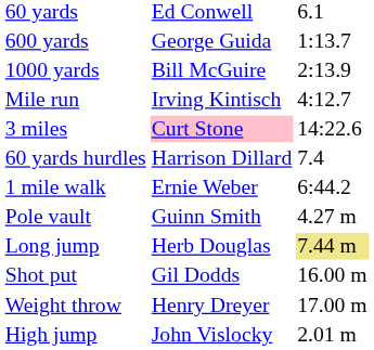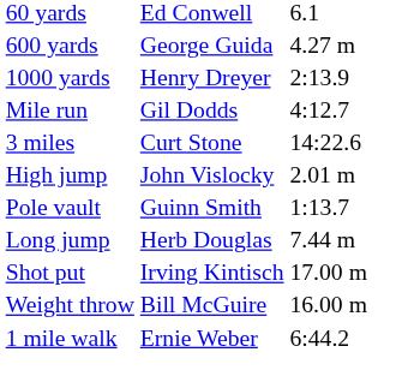600 yards | column 3: 1:13.7 -> 4.27 m
1000 yards | column 2: Bill McGuire -> Henry Dreyer
Mile run | column 2: Irving Kintisch -> Gil Dodds
3 miles | column 2: pink background -> no background
- row: 60 yards hurdles | Harrison Dillard | 7.4
rows swapped: High jump <-> 1 mile walk
Pole vault | column 3: 4.27 m -> 1:13.7
Long jump | column 3: khaki background -> no background
Shot put | column 2: Gil Dodds -> Irving Kintisch
Shot put | column 3: 16.00 m -> 17.00 m
Weight throw | column 2: Henry Dreyer -> Bill McGuire
Weight throw | column 3: 17.00 m -> 16.00 m
